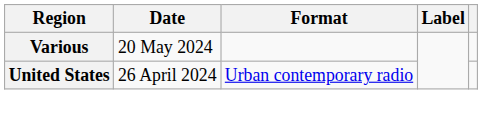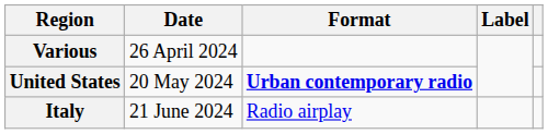Various | Date: 20 May 2024 -> 26 April 2024
United States | Date: 26 April 2024 -> 20 May 2024
United States | Format: normal -> bold
+ row: Italy | 21 June 2024 | Radio airplay
